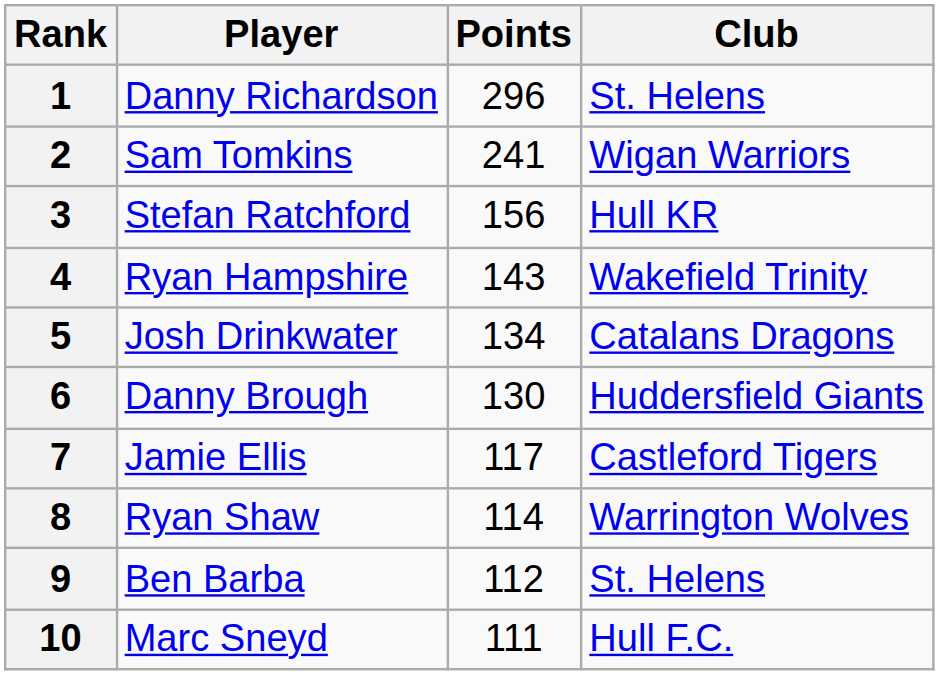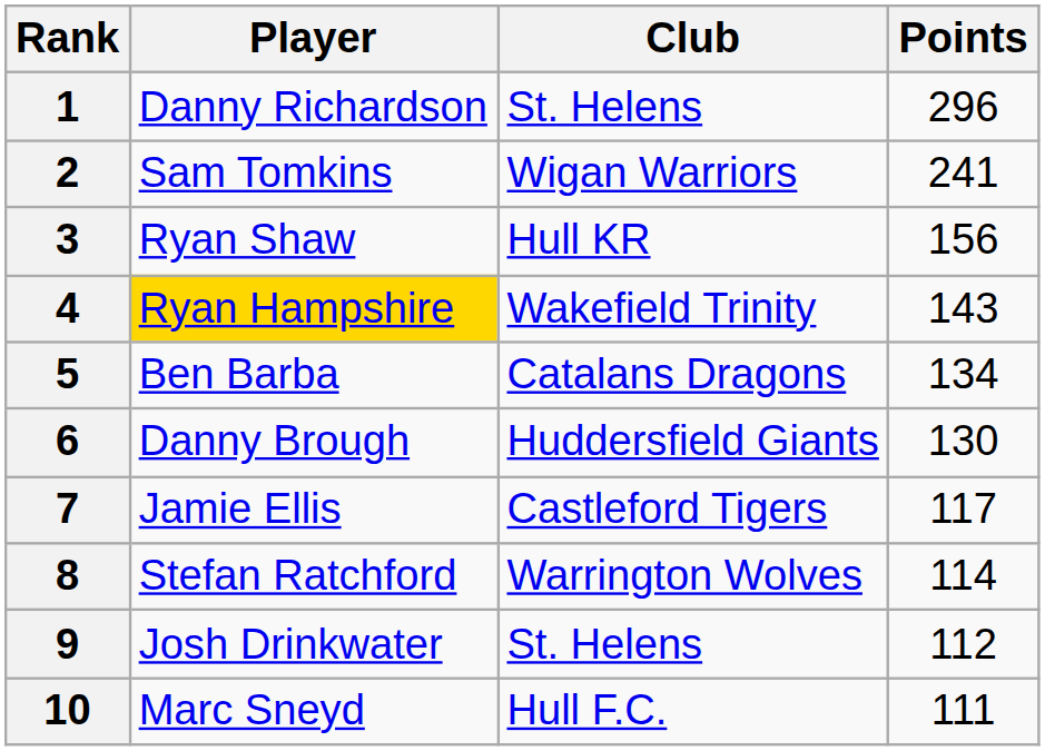columns swapped: Club <-> Points
3 | Player: Stefan Ratchford -> Ryan Shaw
4 | Player: no background -> gold background
5 | Player: Josh Drinkwater -> Ben Barba
8 | Player: Ryan Shaw -> Stefan Ratchford
9 | Player: Ben Barba -> Josh Drinkwater
